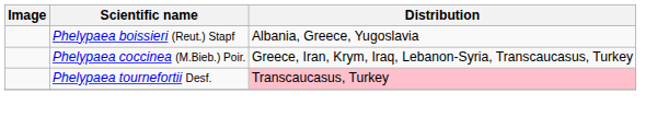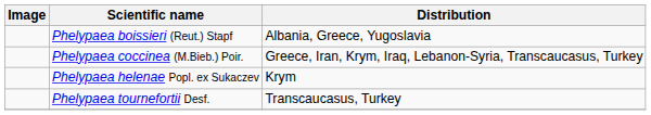+ row: Phelypaea helenae Popl. ex Sukaczev | Krym
Phelypaea tournefortii Desf. | Distribution: pink background -> no background
